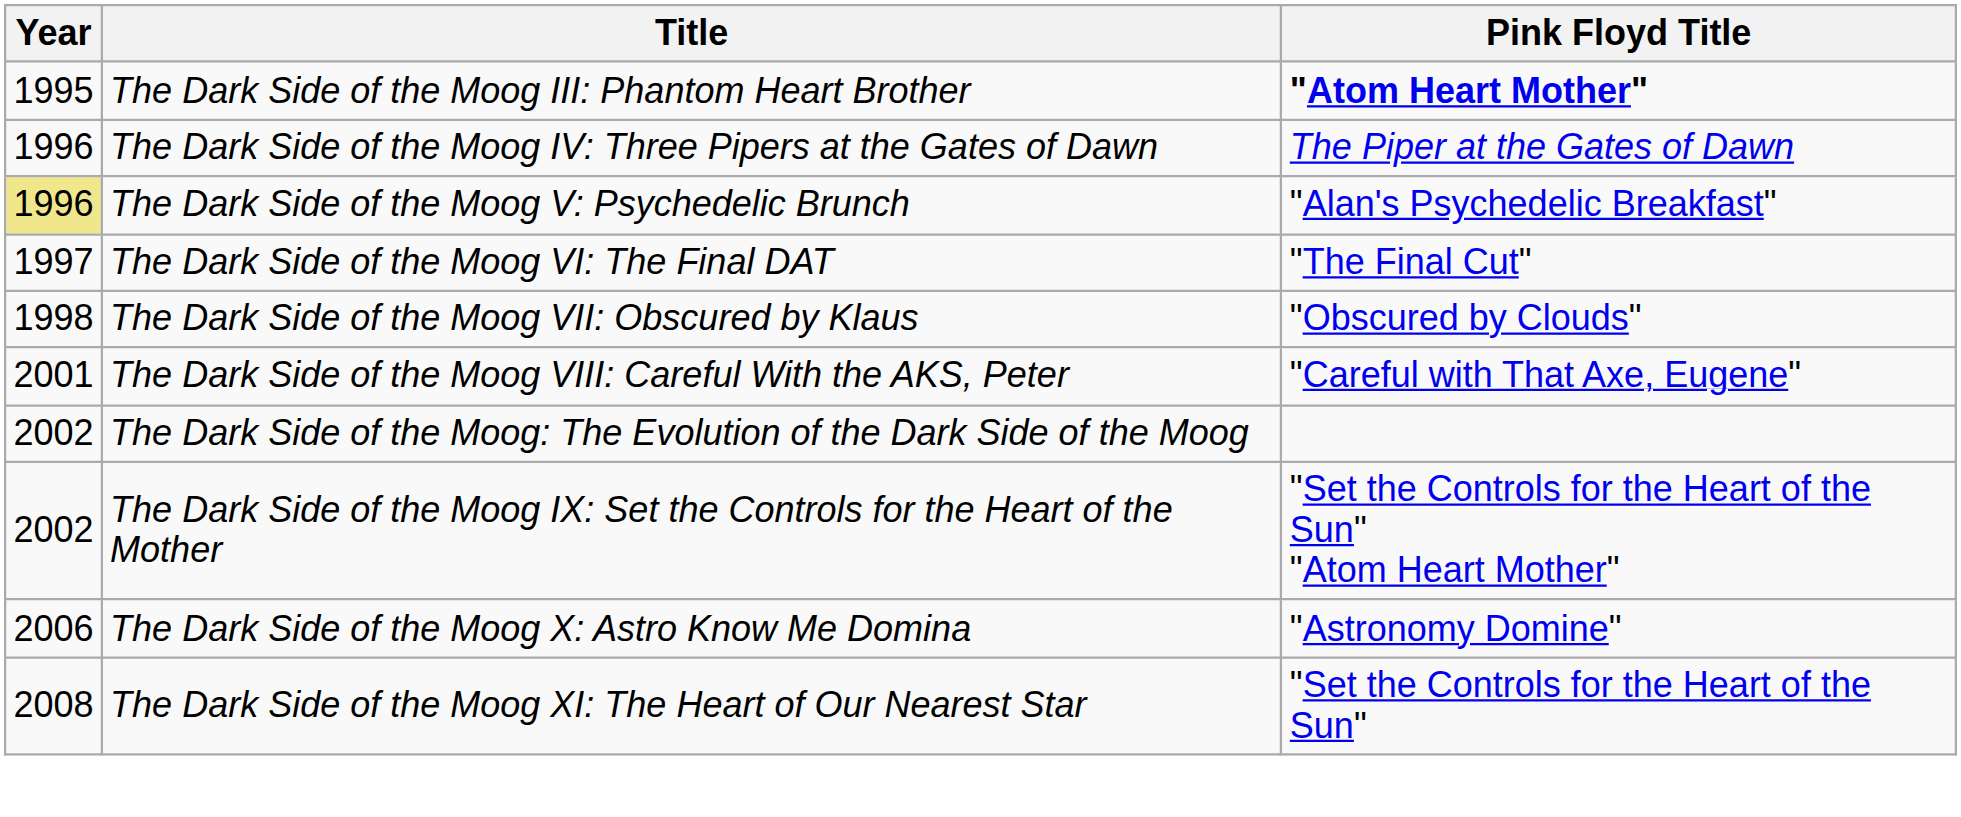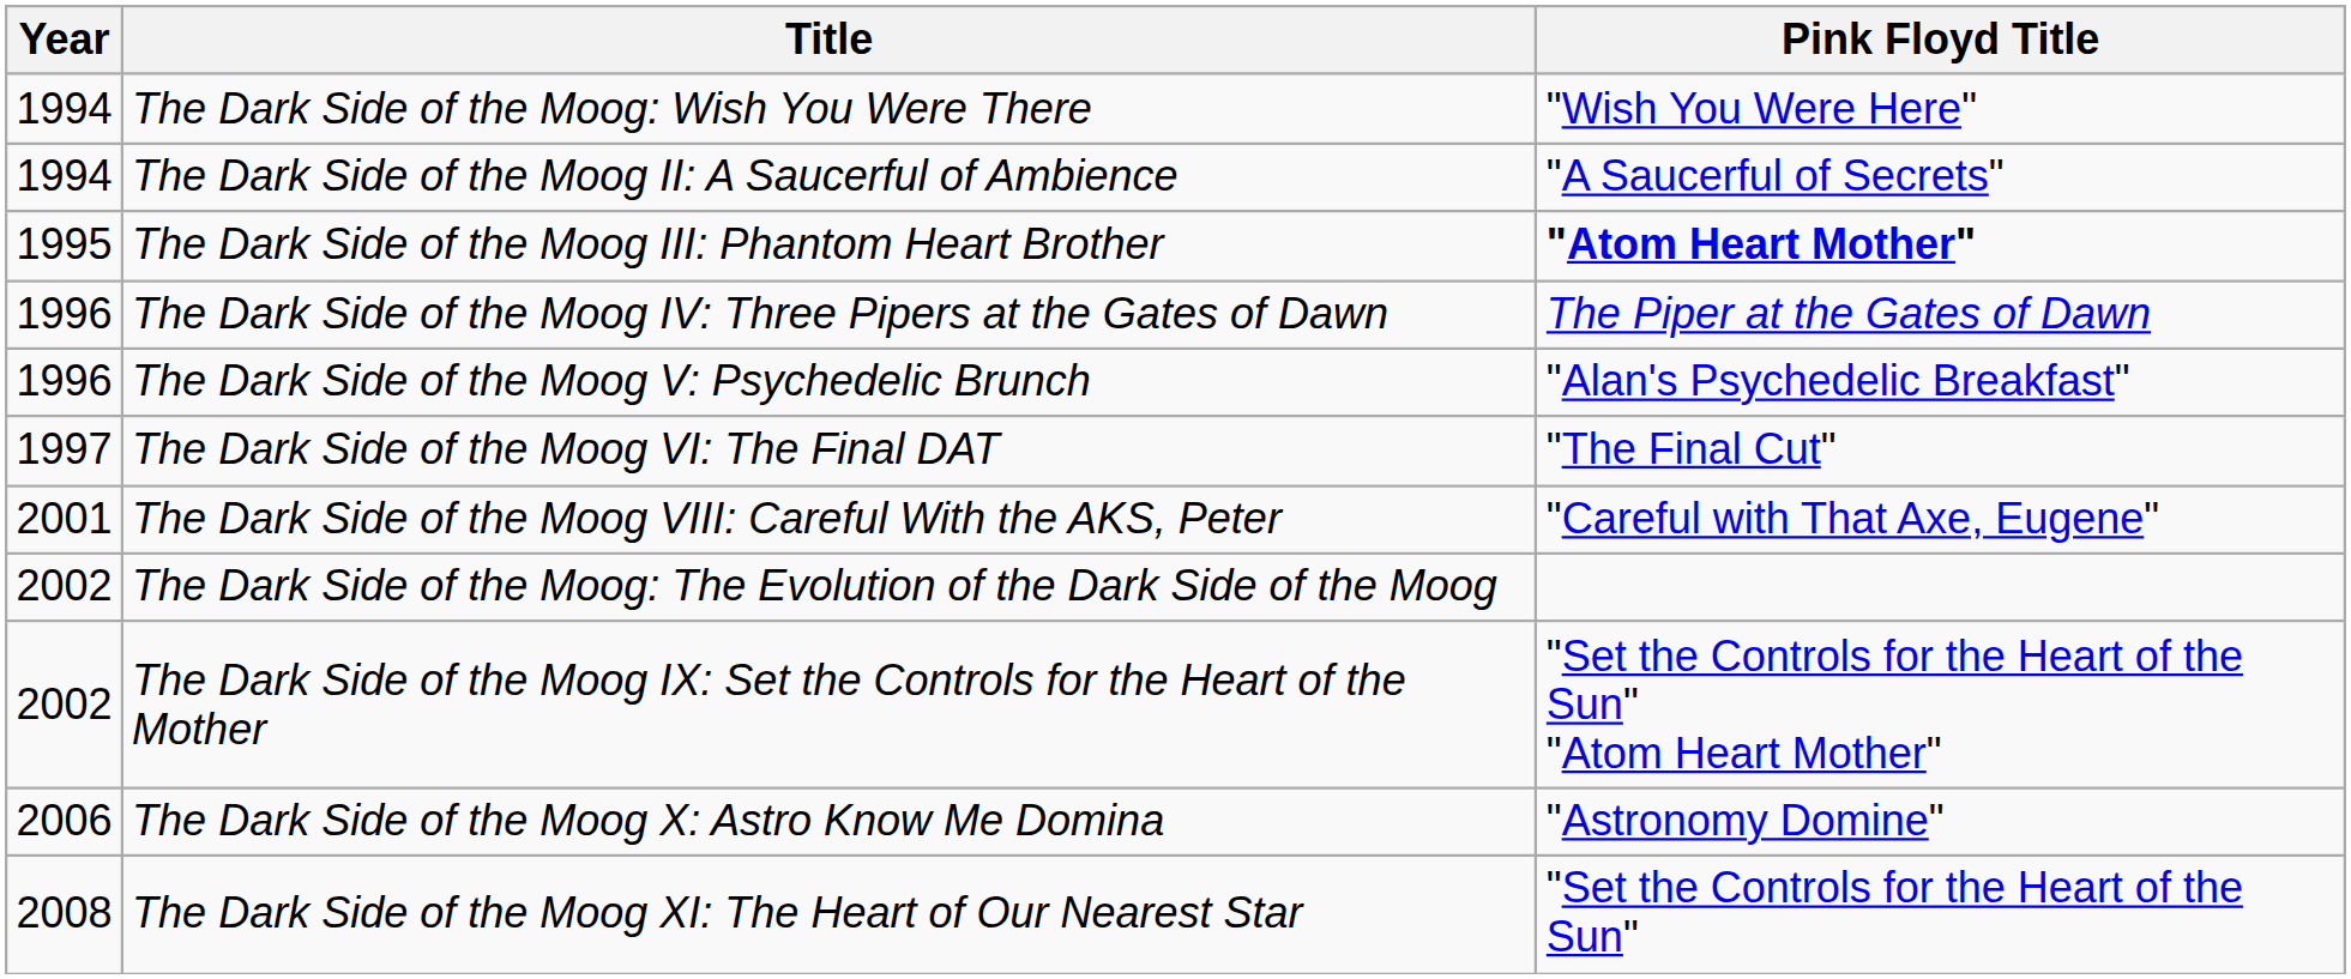+ row: 1994 | The Dark Side of the Moog: Wish You Were There | "Wish You Were Here"
+ row: 1994 | The Dark Side of the Moog II: A Saucerful of Ambience | "A Saucerful of Secrets"
The Dark Side of the Moog V: Psychedelic Brunch | Year: khaki background -> no background
- row: 1998 | The Dark Side of the Moog VII: Obscured by Klaus | "Obscured by Clouds"
